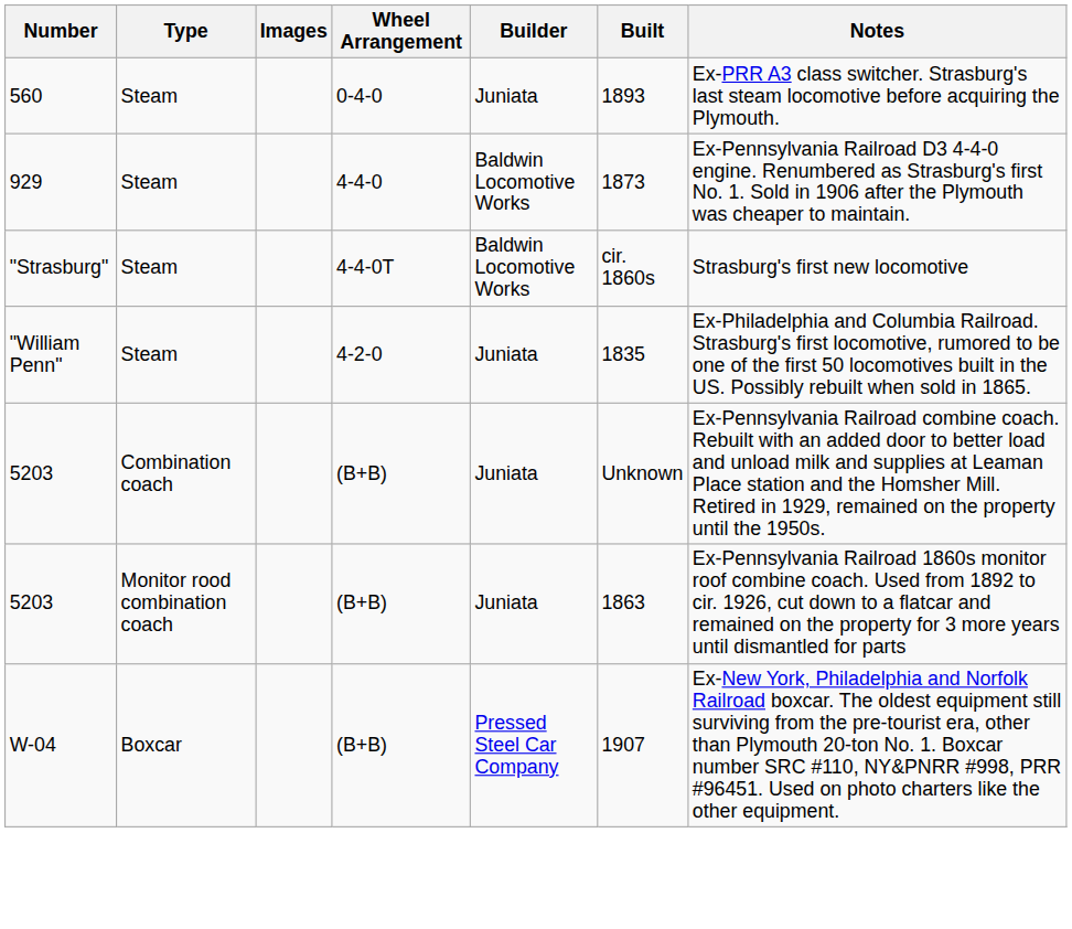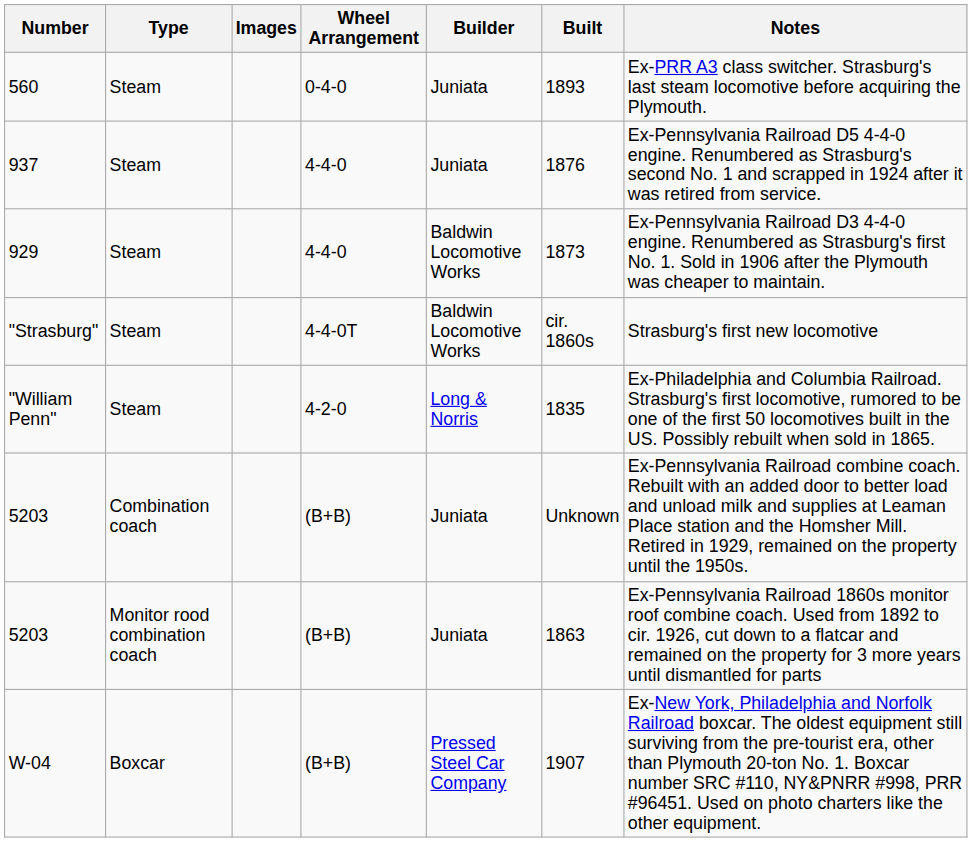+ row: 937 | Steam | 4-4-0 | Juniata | 1876 | Ex-Pennsylvania Railroad D5 4-4-0 engine. Renumbered as Strasburg's second No. 1 and scrapped in 1924 after it was retired from service.
"William Penn" | Builder: Juniata -> Long & Norris
